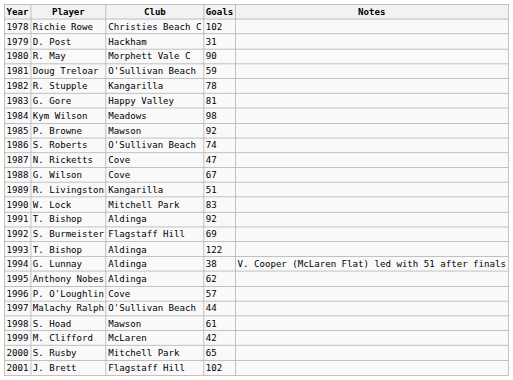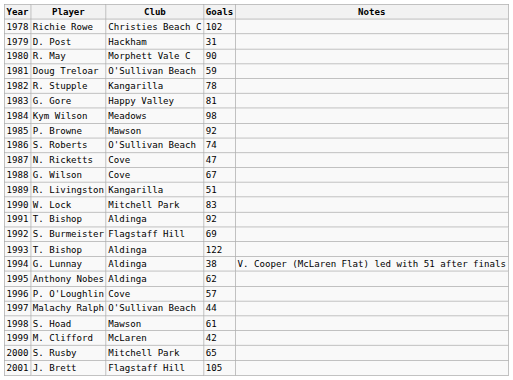J. Brett | Goals: 102 -> 105
